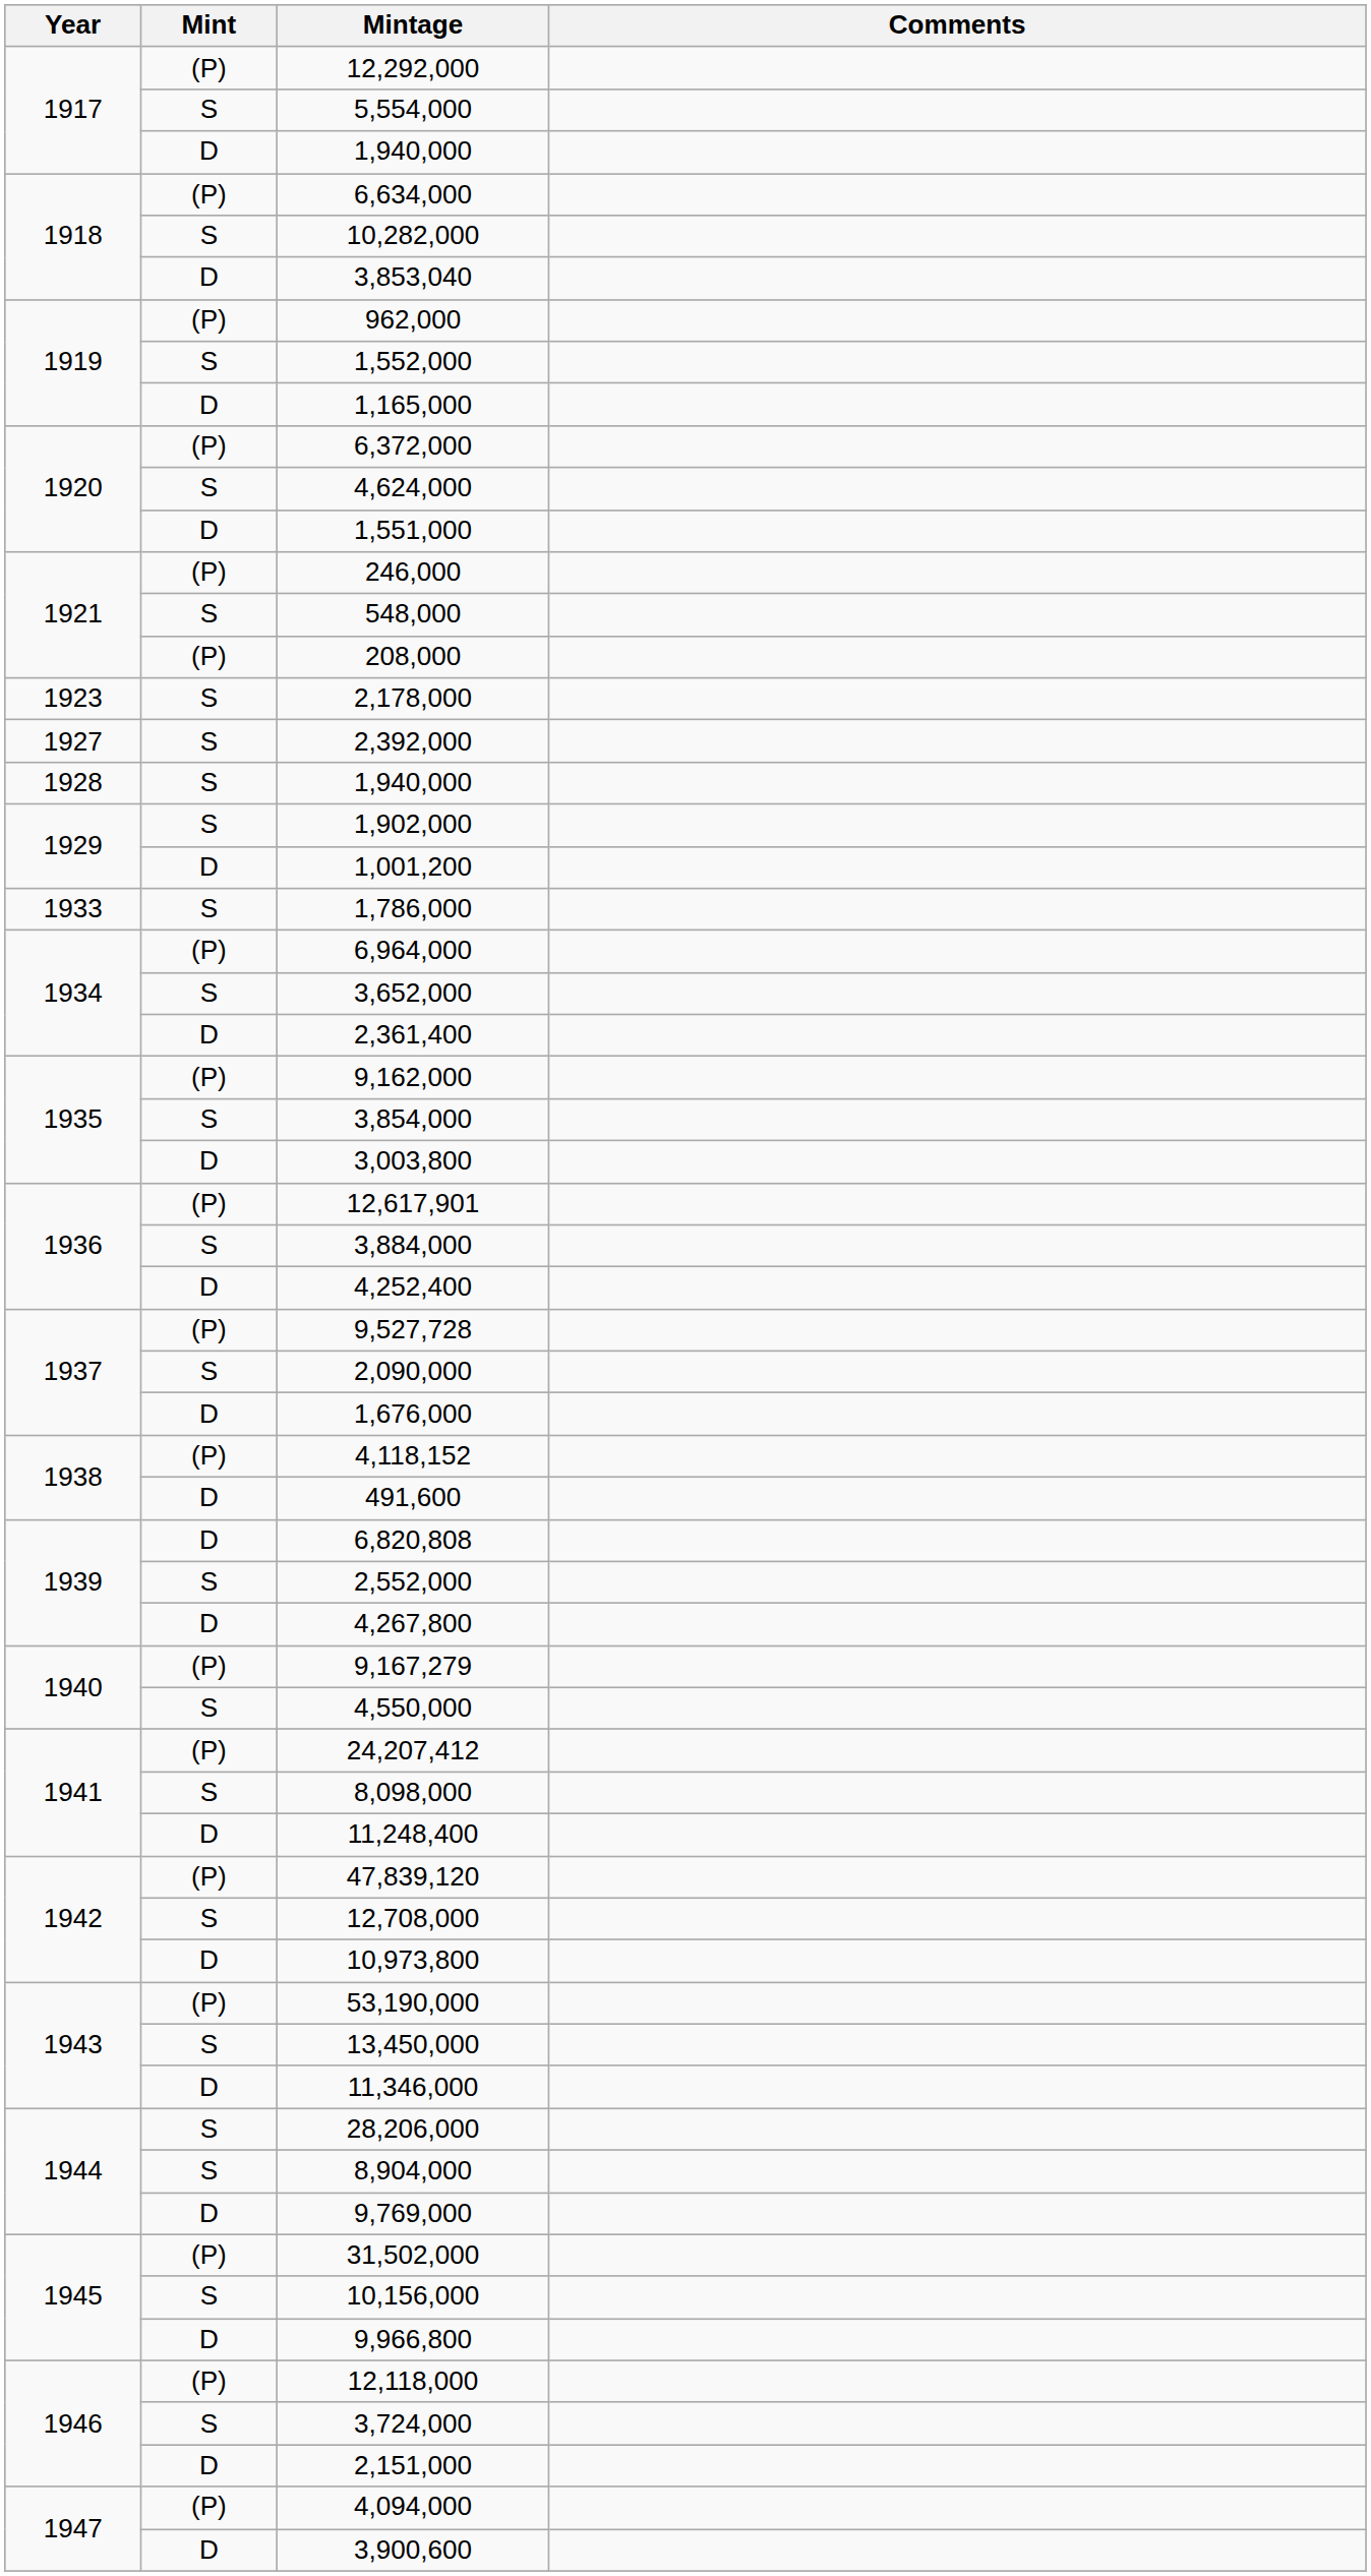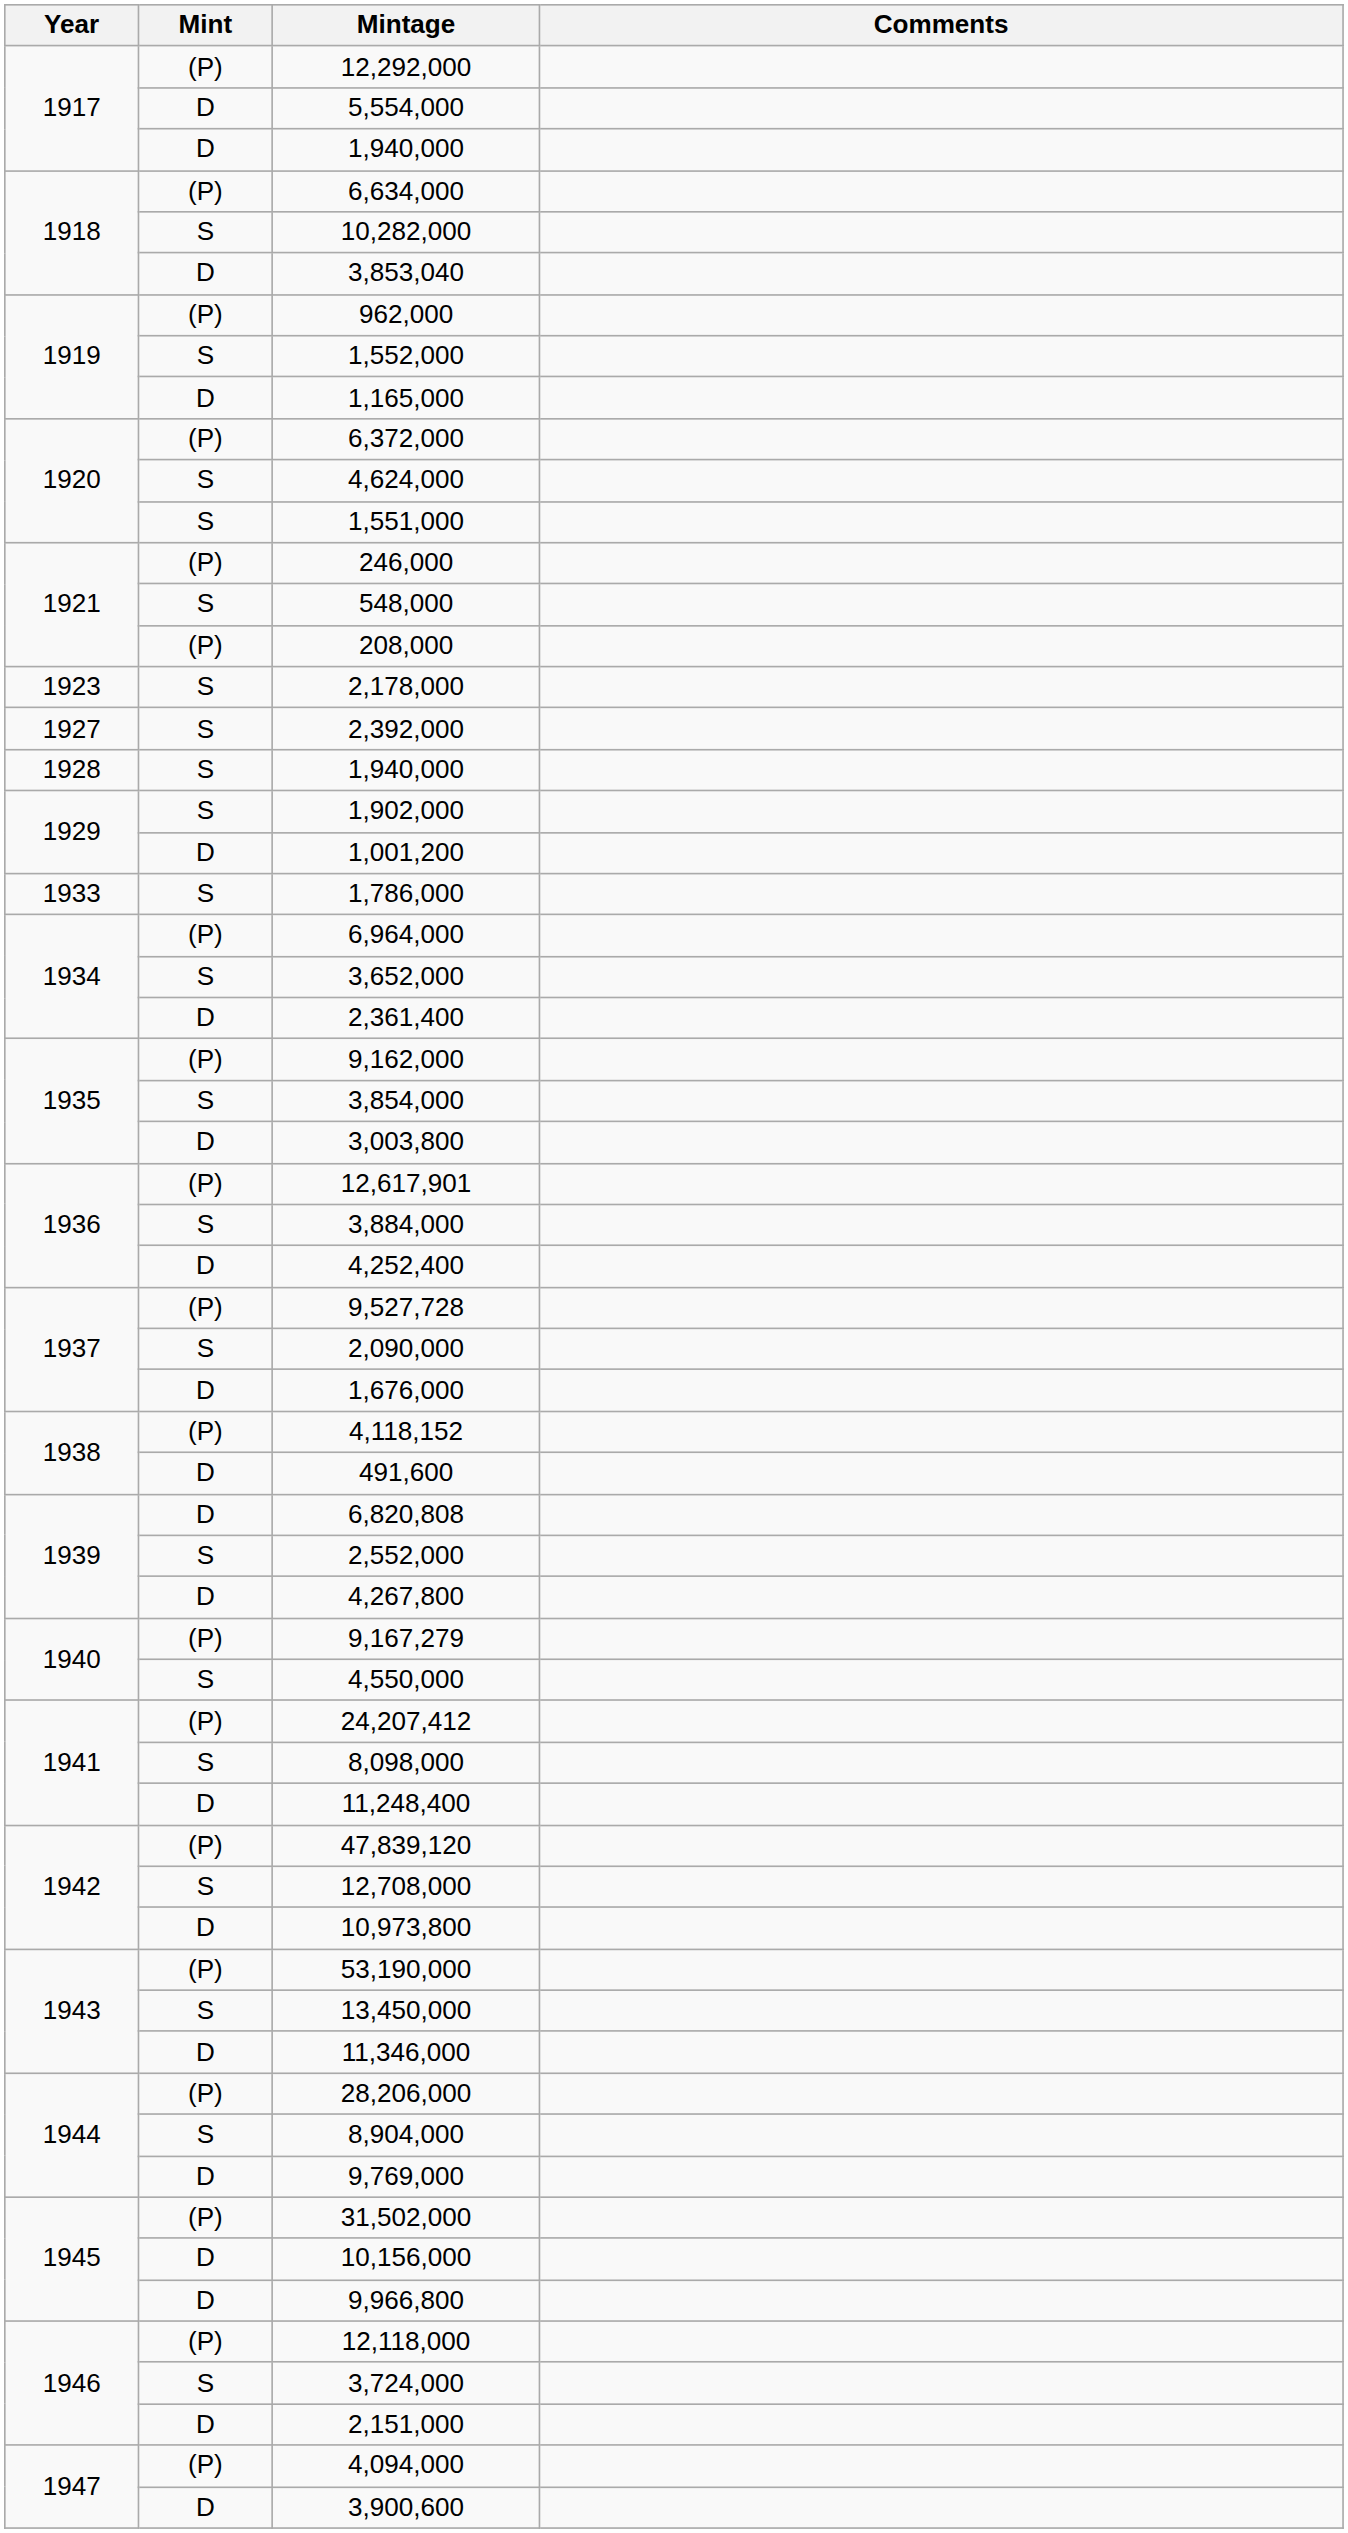5,554,000 | Mint: S -> D
1,551,000 | Mint: D -> S
28,206,000 | Mint: S -> (P)
10,156,000 | Mint: S -> D
